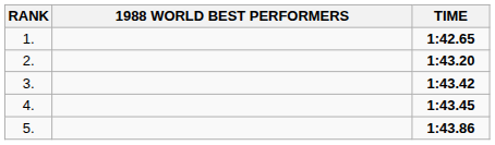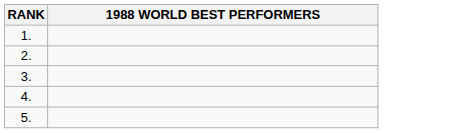- column: TIME | 1:42.65 | 1:43.20 | 1:43.42 | 1:43.45 | 1:43.86
